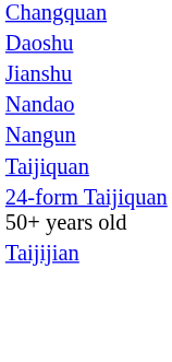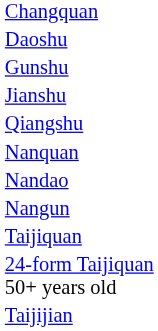+ row: Gunshu
+ row: Qiangshu
+ row: Nanquan
